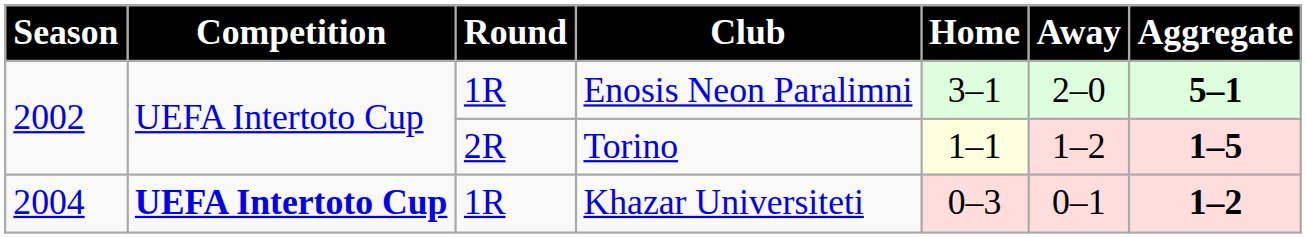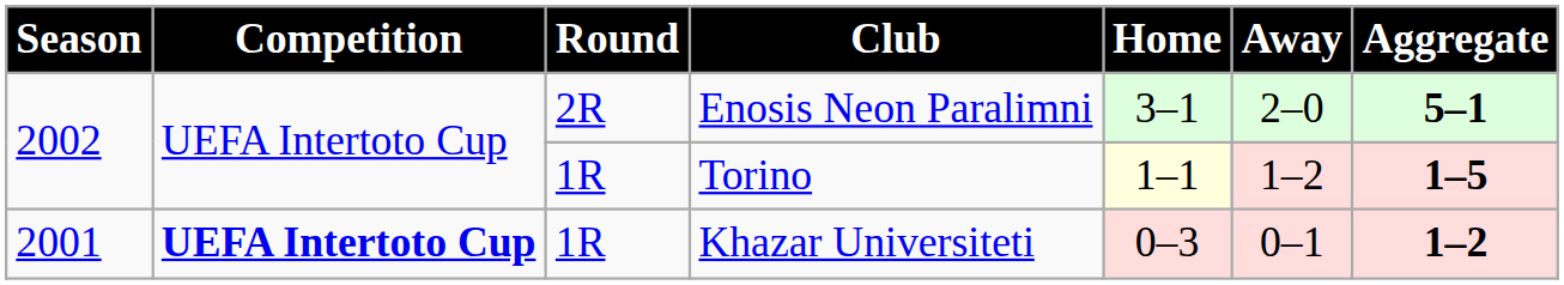Enosis Neon Paralimni | Round: 1R -> 2R
Torino | Round: 2R -> 1R
Khazar Universiteti | Season: 2004 -> 2001
